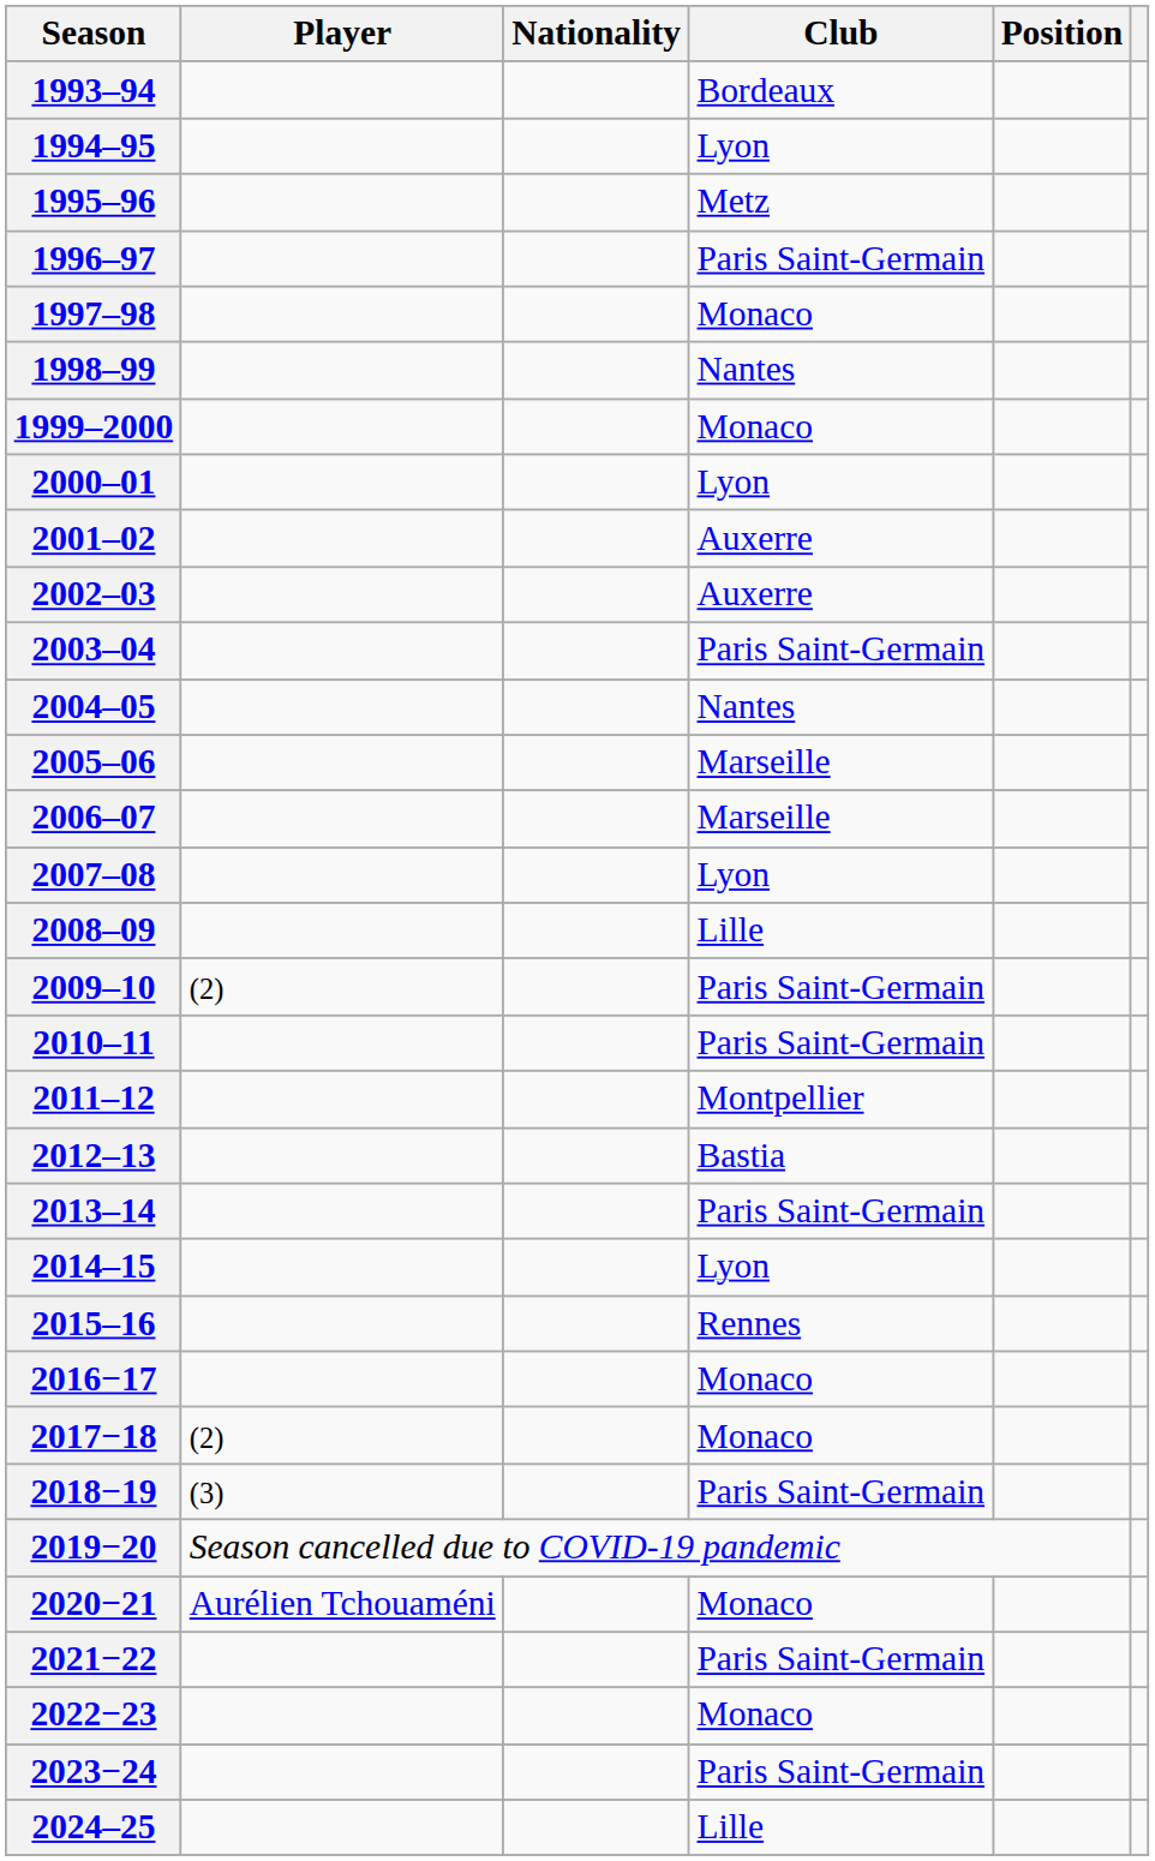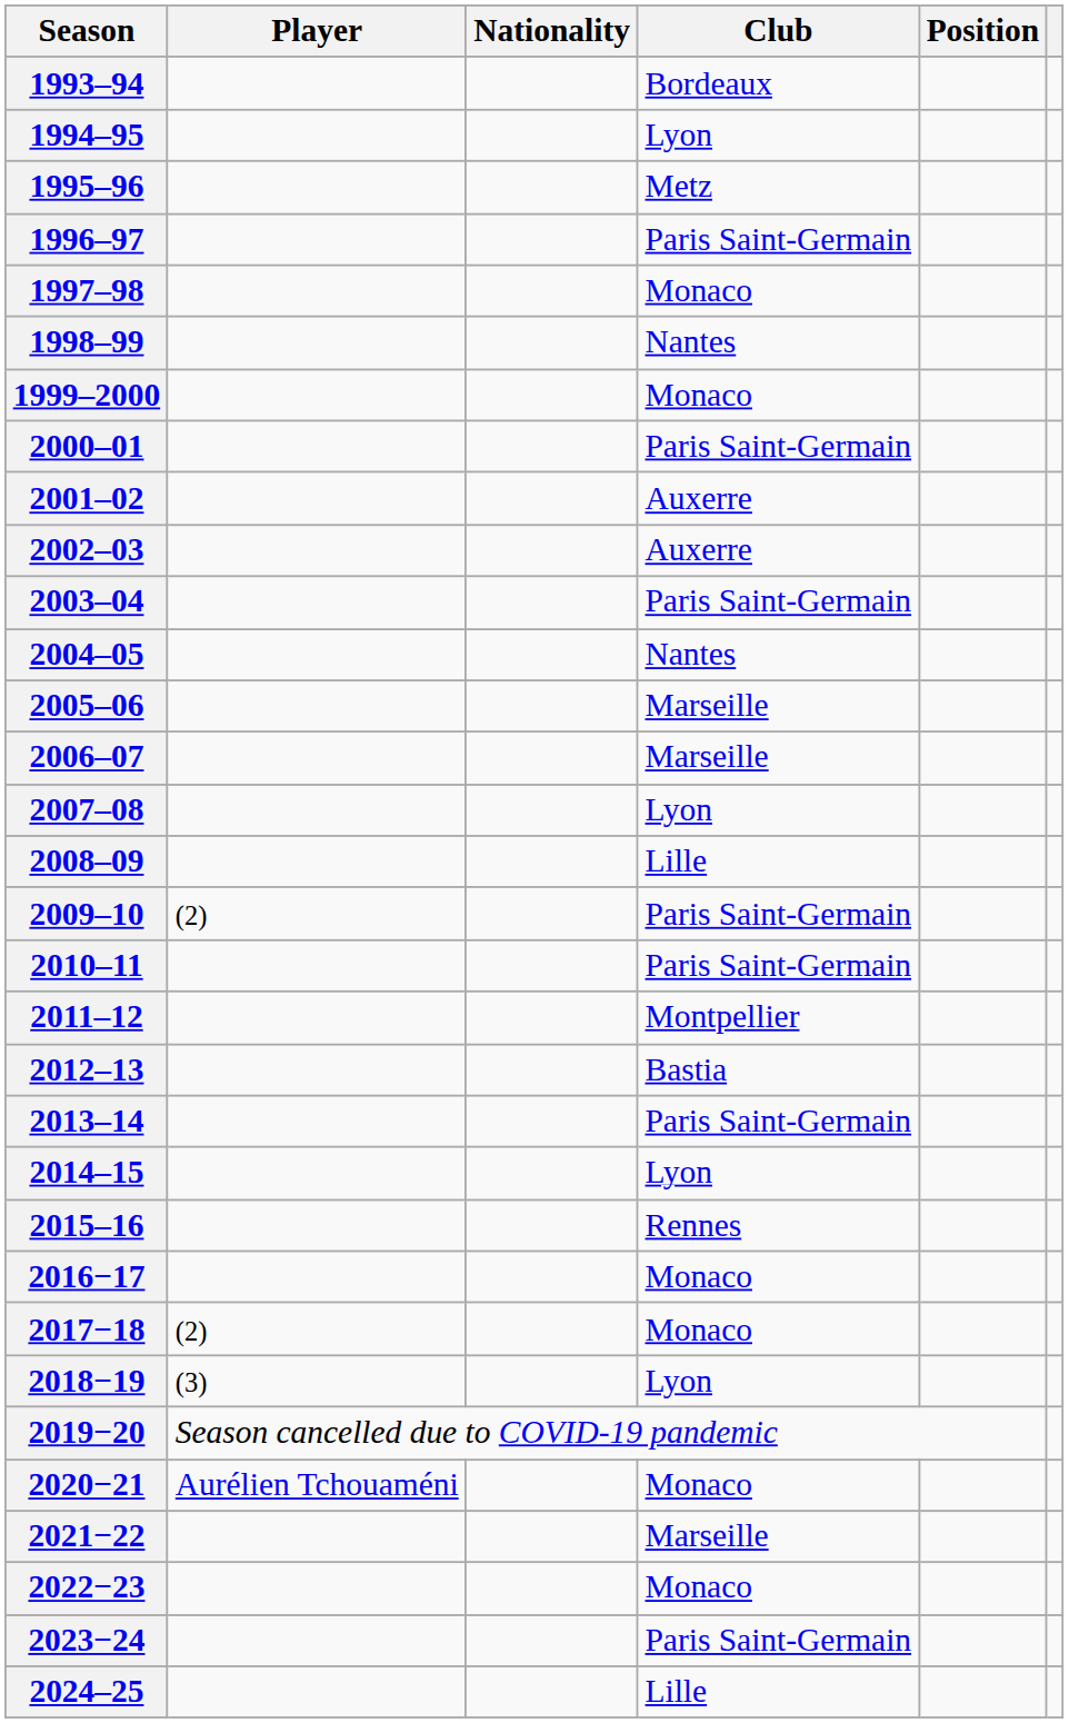2000–01 | Club: Lyon -> Paris Saint-Germain
2018−19 | Club: Paris Saint-Germain -> Lyon
2021−22 | Club: Paris Saint-Germain -> Marseille
